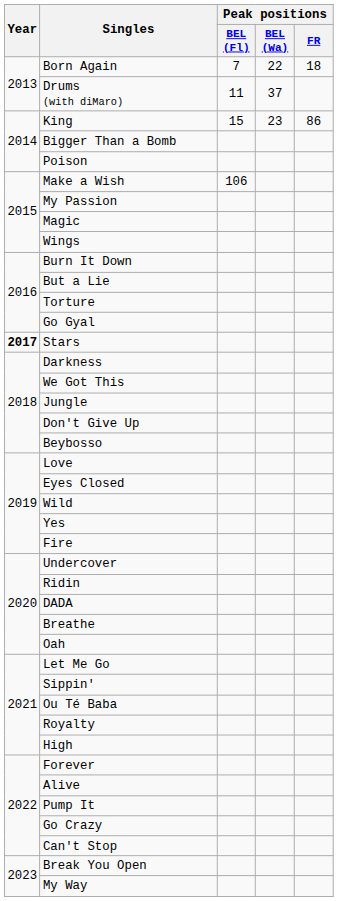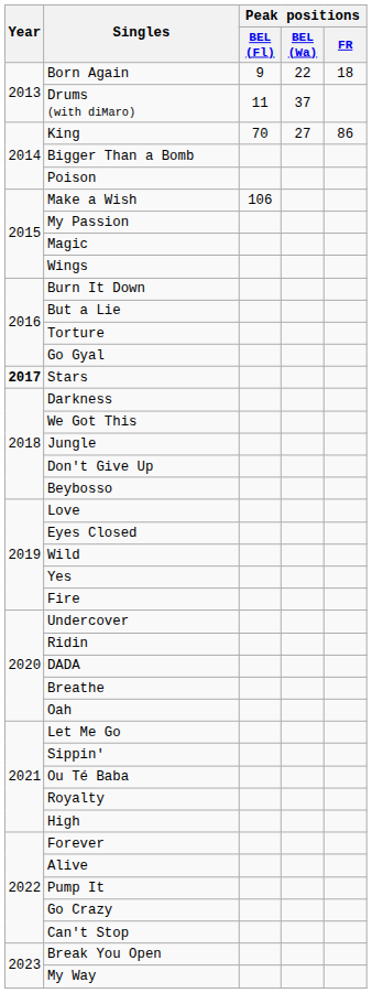Born Again | Peak positions / BEL (Fl): 7 -> 9
King | Peak positions / BEL (Fl): 15 -> 70
King | Peak positions / BEL (Wa): 23 -> 27
